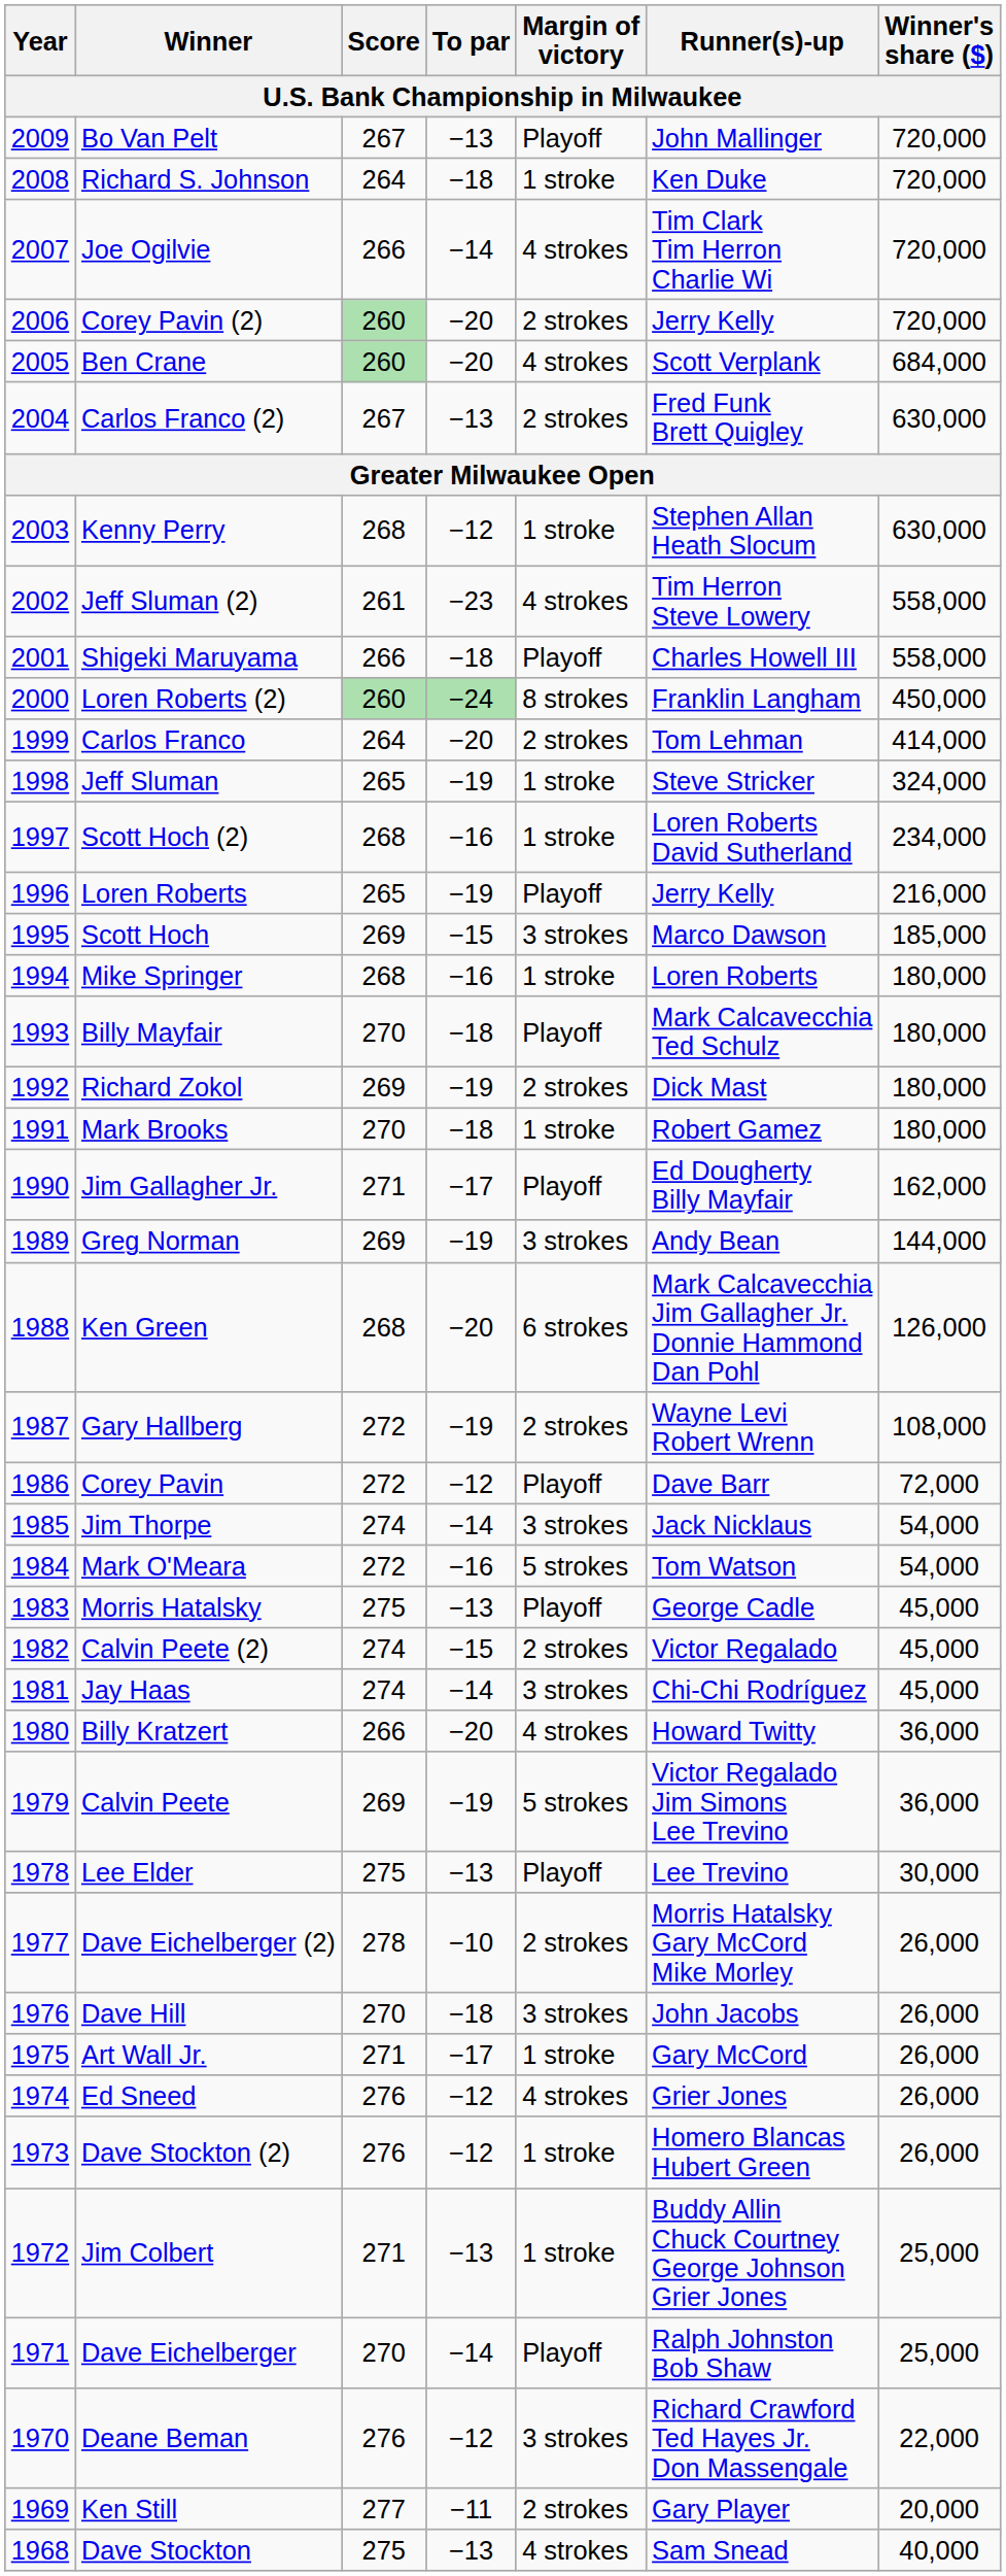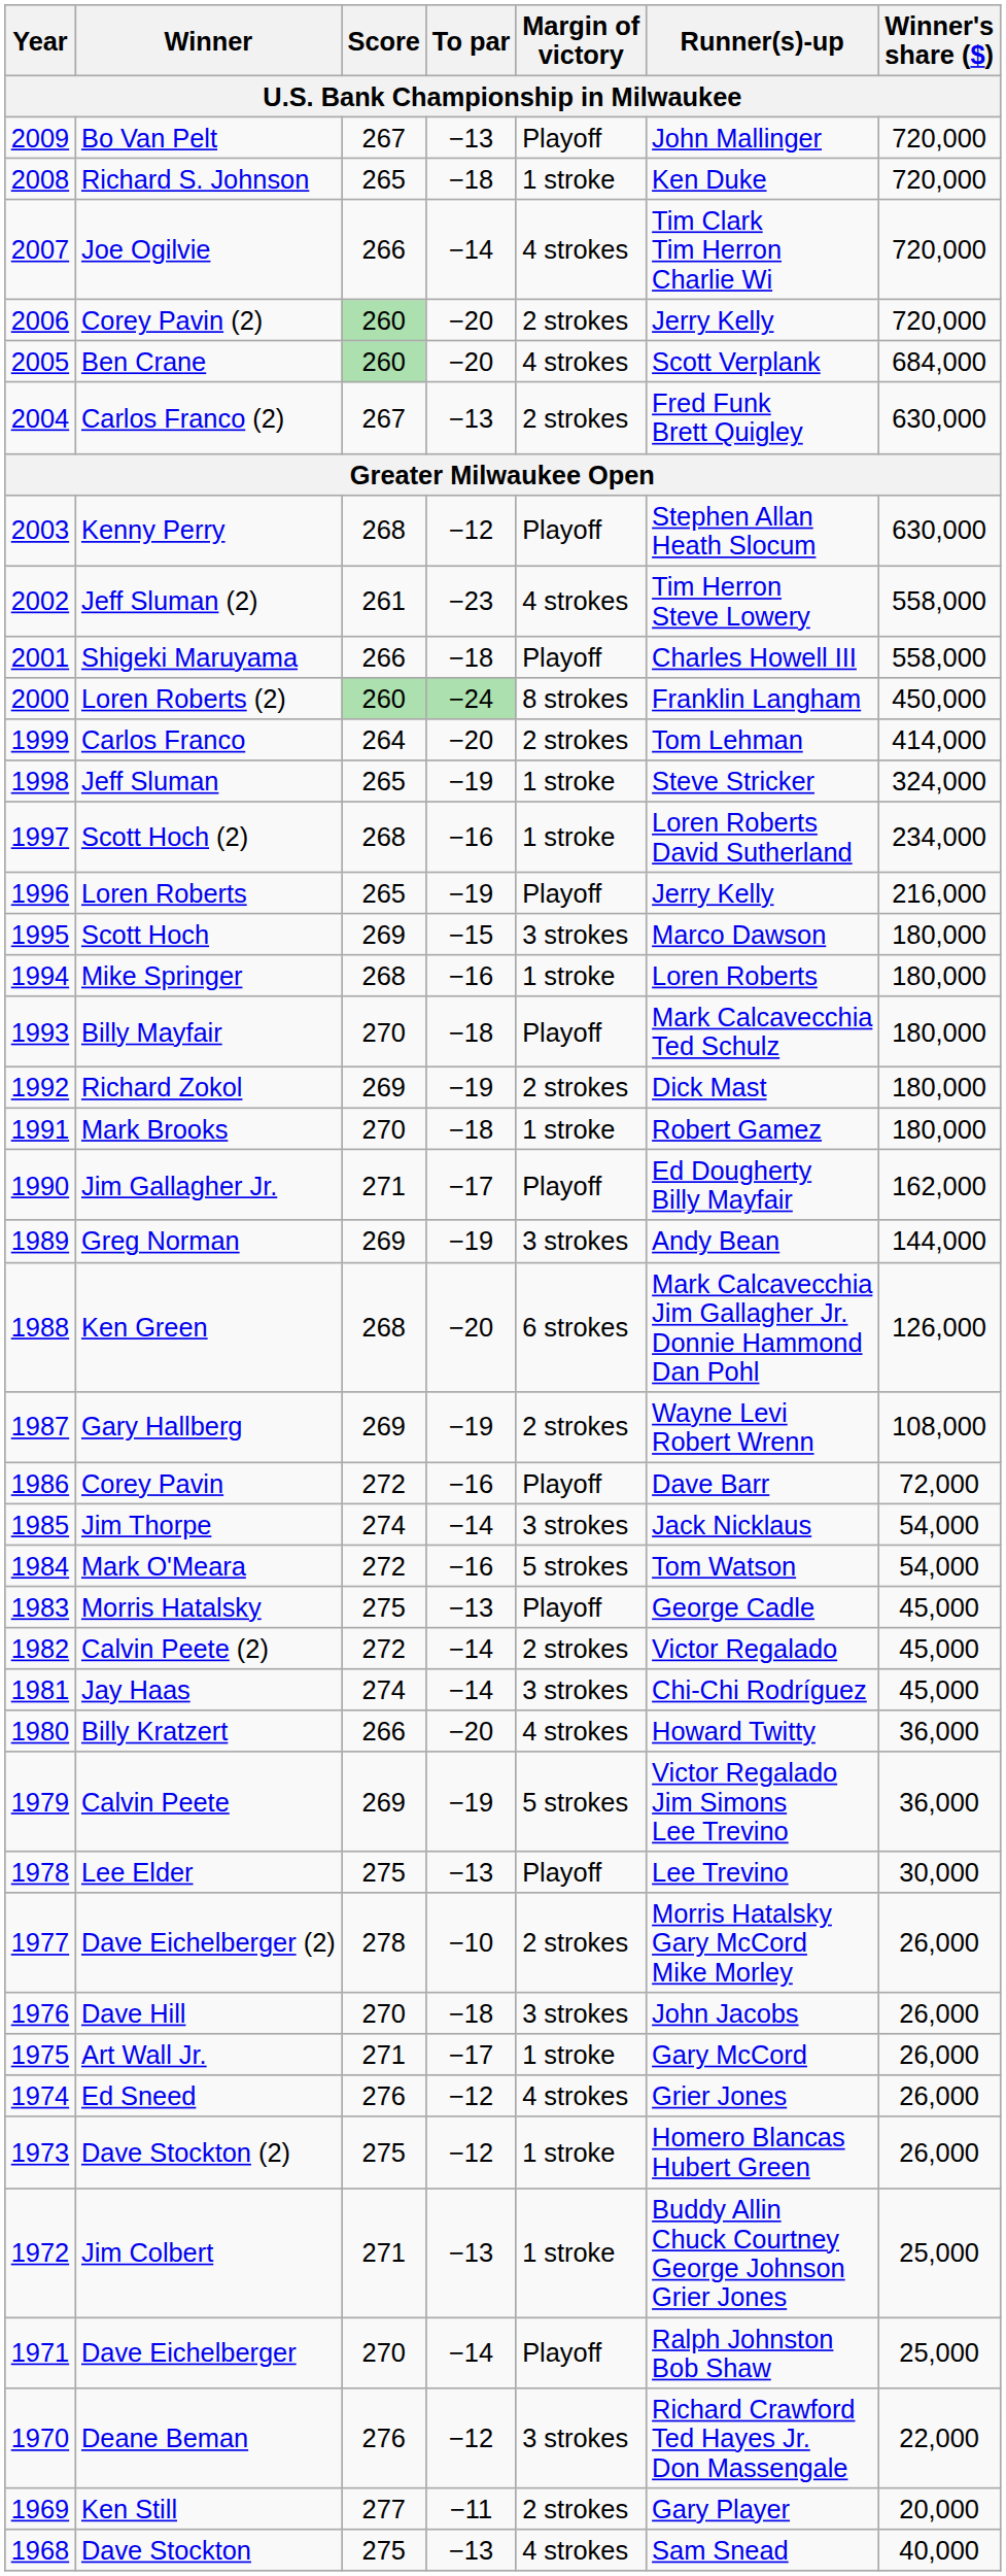Richard S. Johnson | Score: 264 -> 265
Kenny Perry | Margin of victory: 1 stroke -> Playoff
Scott Hoch | Winner's share ($): 185,000 -> 180,000
Gary Hallberg | Score: 272 -> 269
Corey Pavin | To par: −12 -> −16
Calvin Peete (2) | Score: 274 -> 272
Calvin Peete (2) | To par: −15 -> −14
Dave Stockton (2) | Score: 276 -> 275
